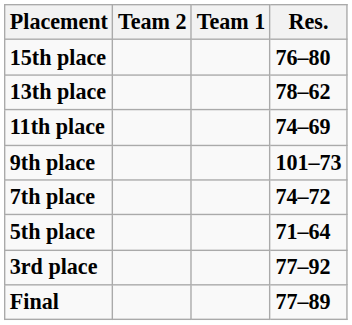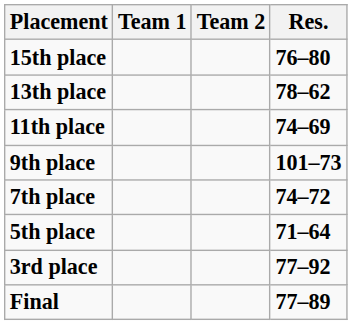columns swapped: Team 1 <-> Team 2
